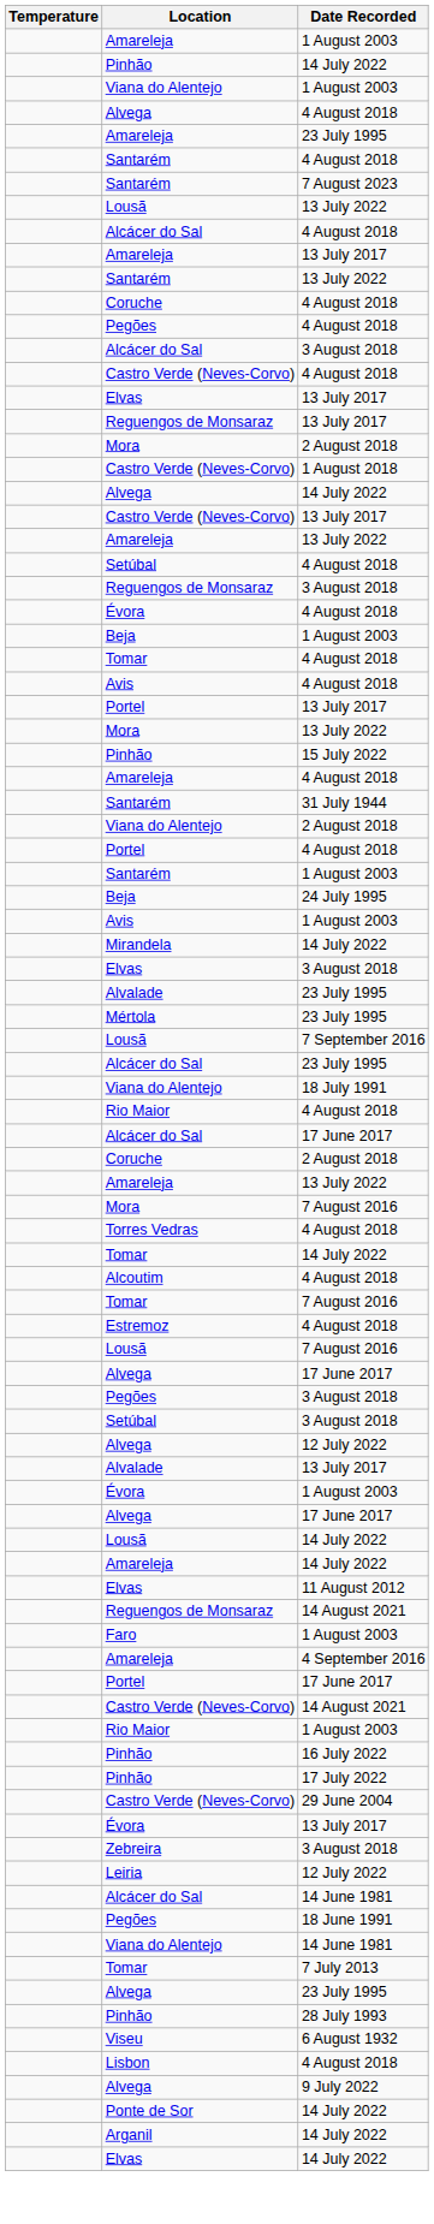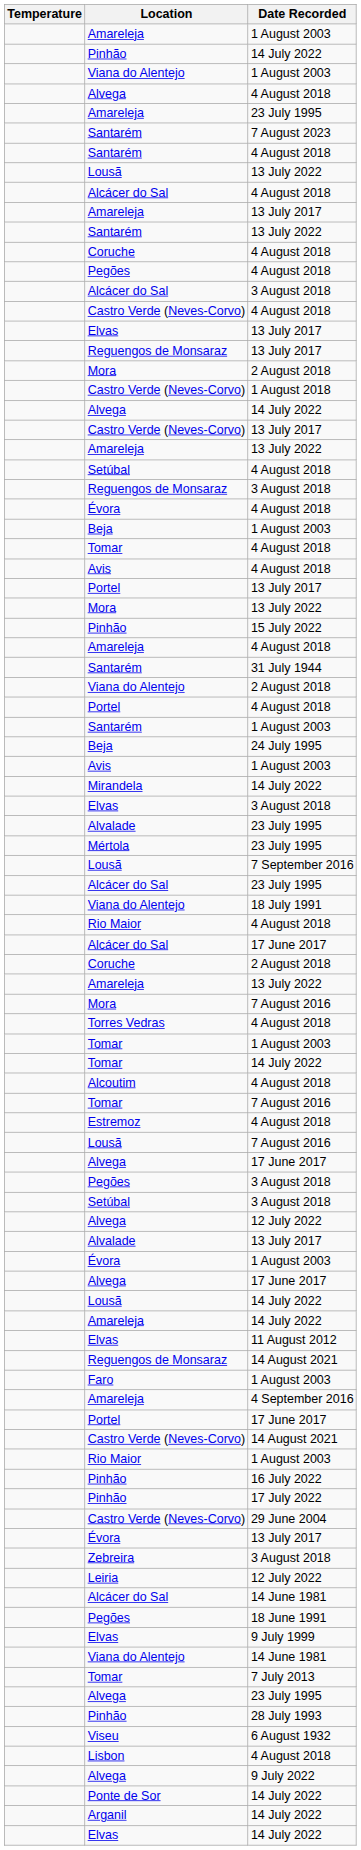rows swapped: Santarém / 7 August 2023 <-> Santarém / 4 August 2018
+ row: Tomar | 1 August 2003
+ row: Elvas | 9 July 1999
